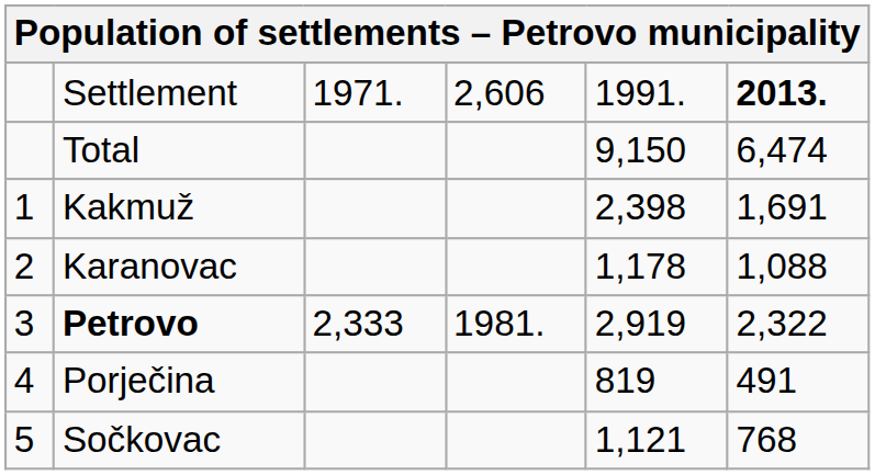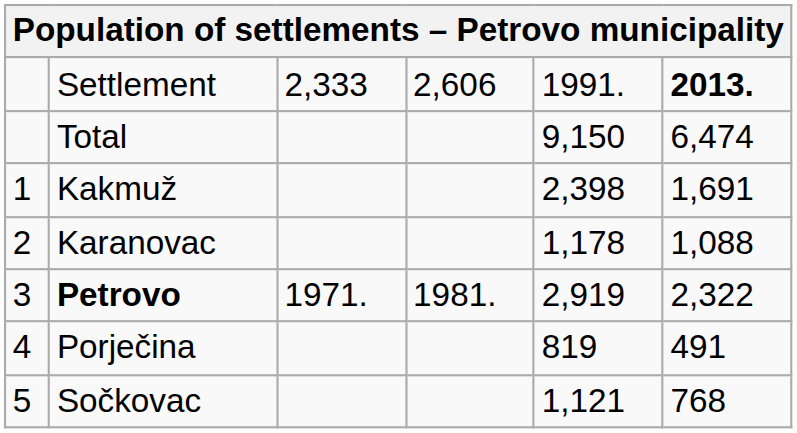Settlement | column 3: 1971. -> 2,333
Petrovo | column 3: 2,333 -> 1971.
